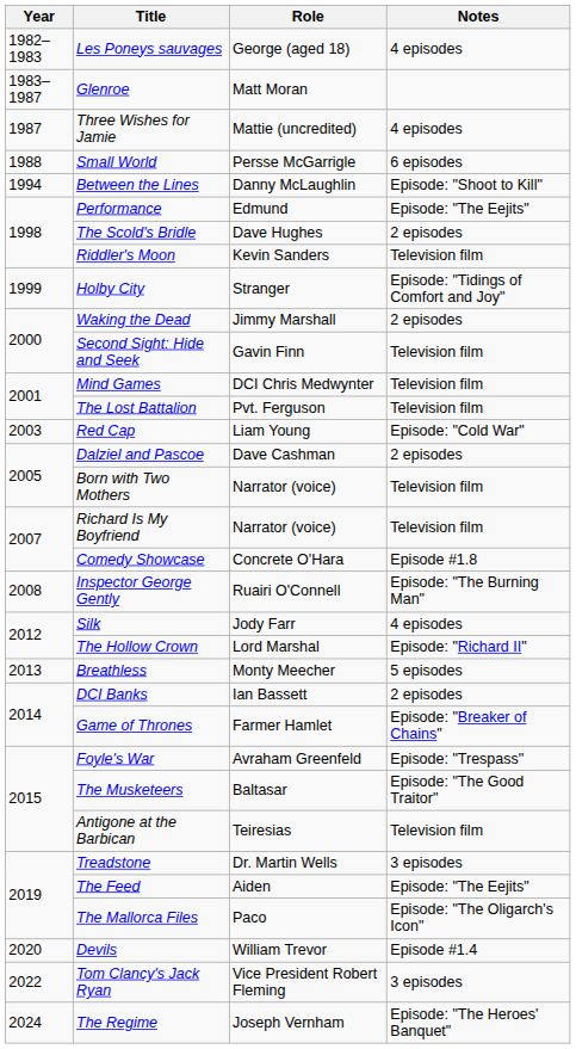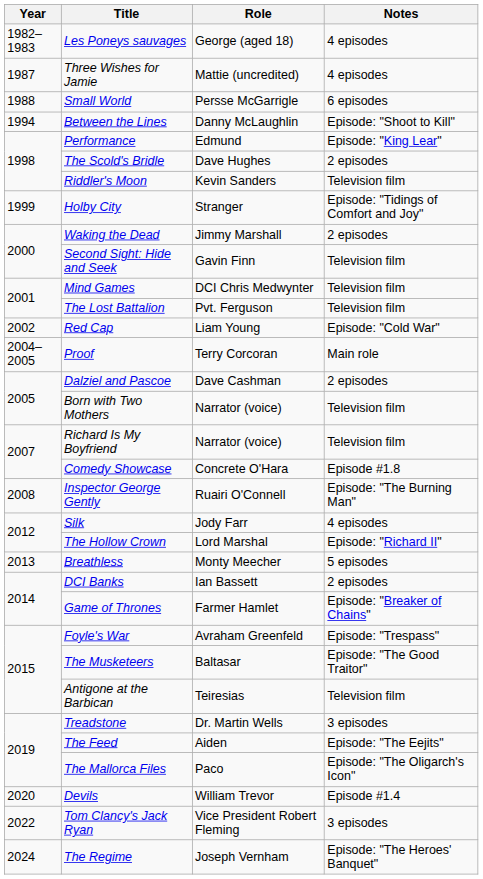- row: 1983–1987 | Glenroe | Matt Moran
Performance | Notes: Episode: "The Eejits" -> Episode: "King Lear"
Red Cap | Year: 2003 -> 2002
+ row: 2004–2005 | Proof | Terry Corcoran | Main role
